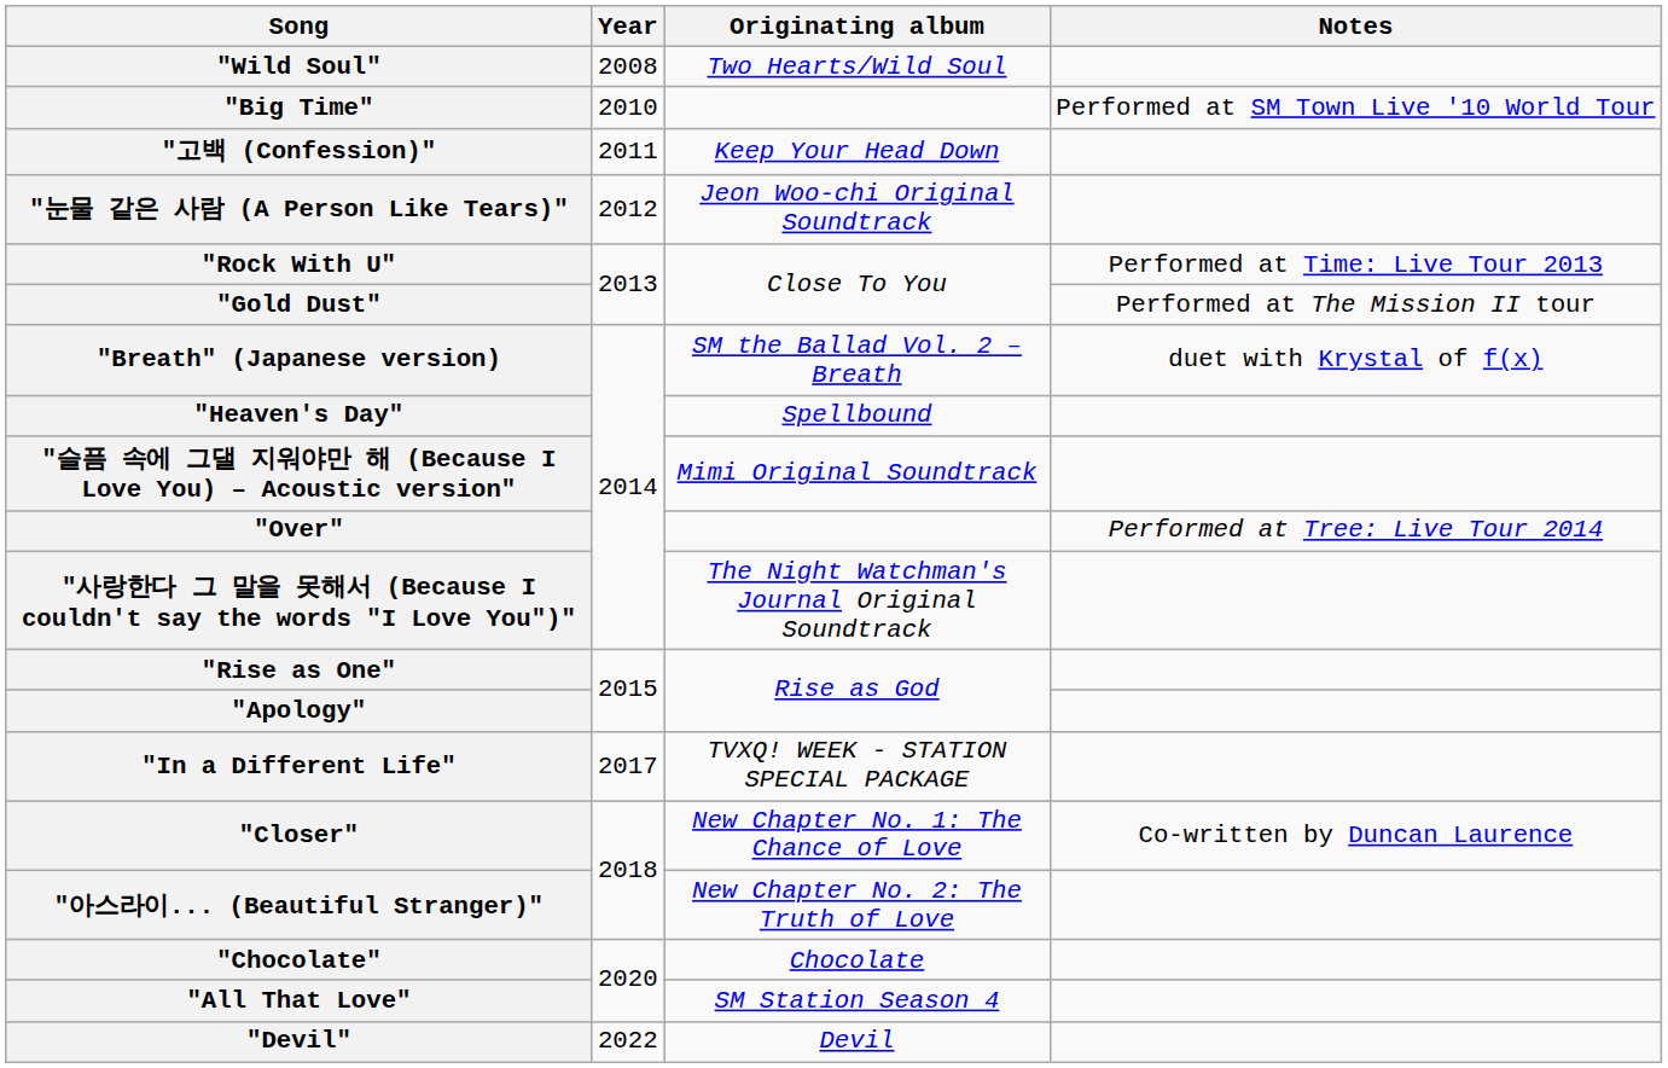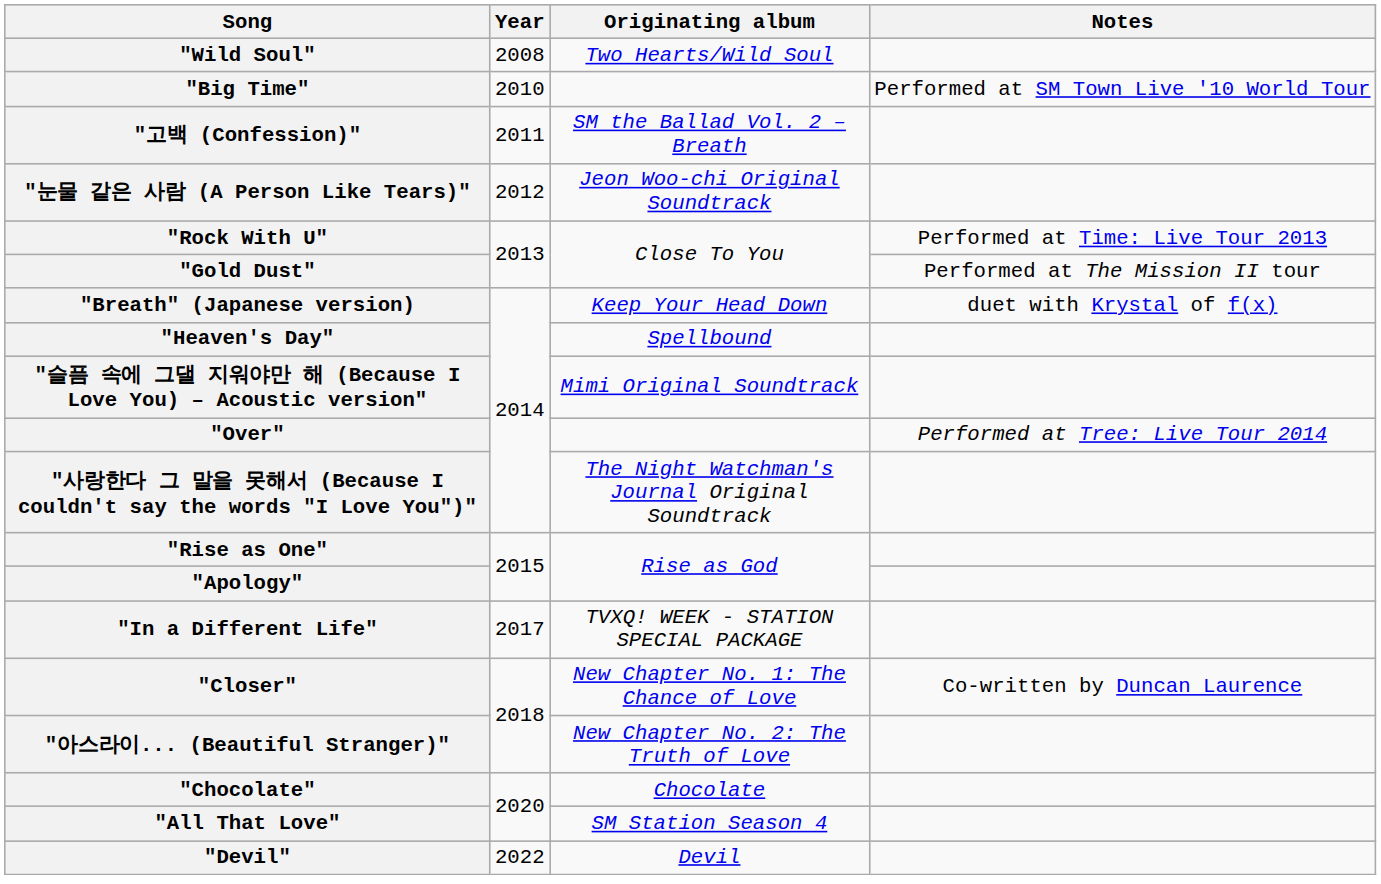"고백 (Confession)" | Originating album: Keep Your Head Down -> SM the Ballad Vol. 2 – Breath
"Breath" (Japanese version) | Originating album: SM the Ballad Vol. 2 – Breath -> Keep Your Head Down
